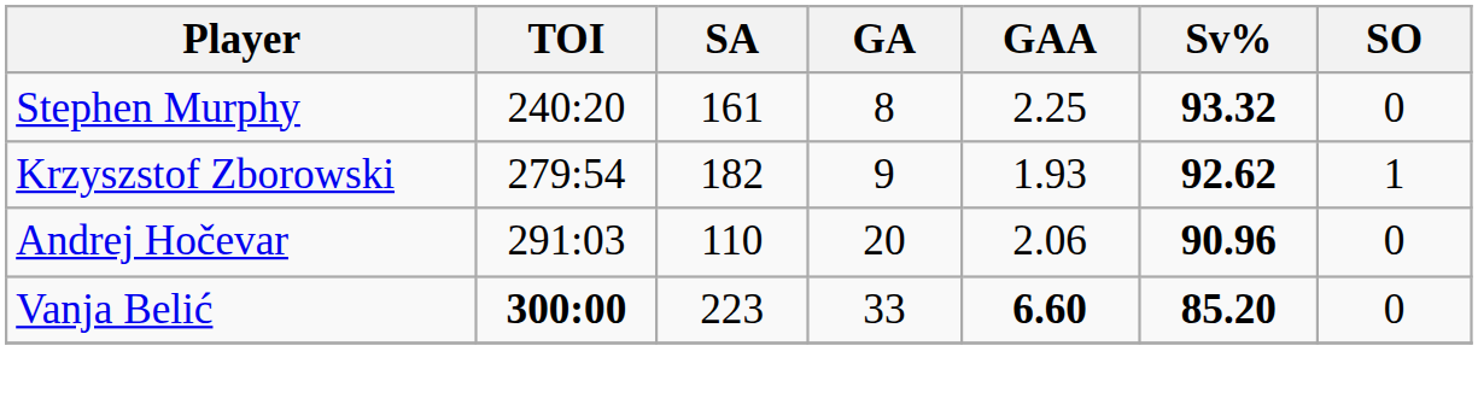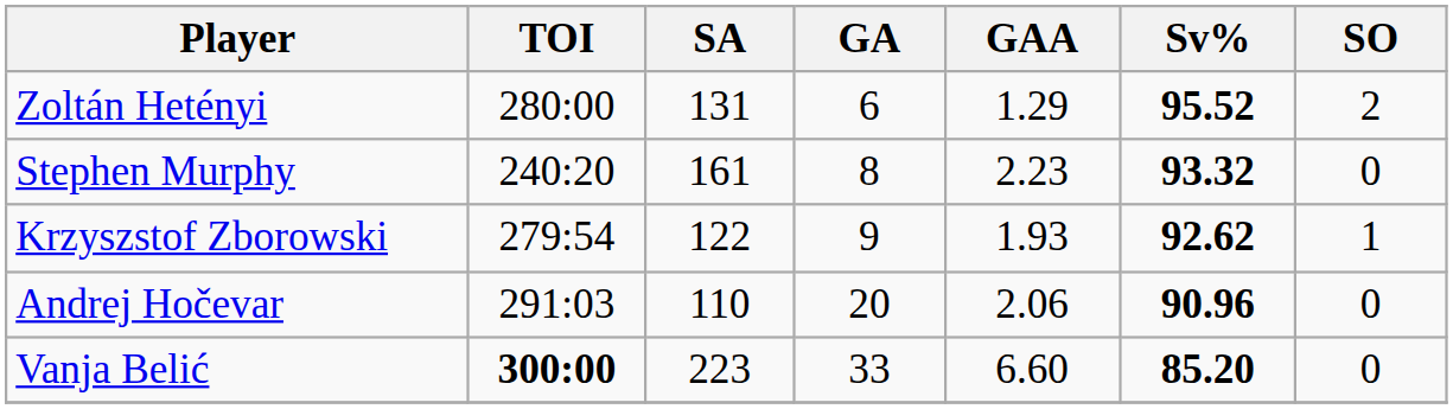+ row: Zoltán Hetényi | 280:00 | 131 | 6 | 1.29 | 95.52 | 2
Stephen Murphy | GAA: 2.25 -> 2.23
Krzyszstof Zborowski | SA: 182 -> 122
Vanja Belić | GAA: bold -> normal
